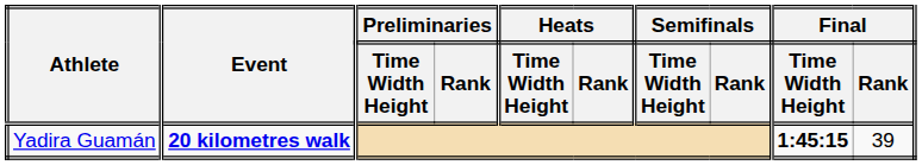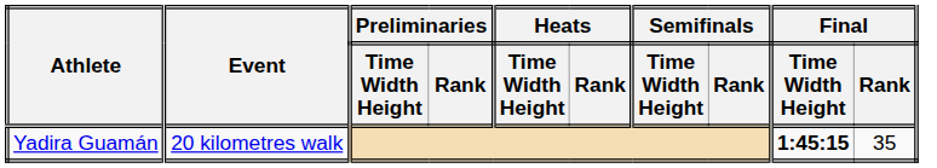Yadira Guamán | Event: bold -> normal
Yadira Guamán | Final / Rank: 39 -> 35
